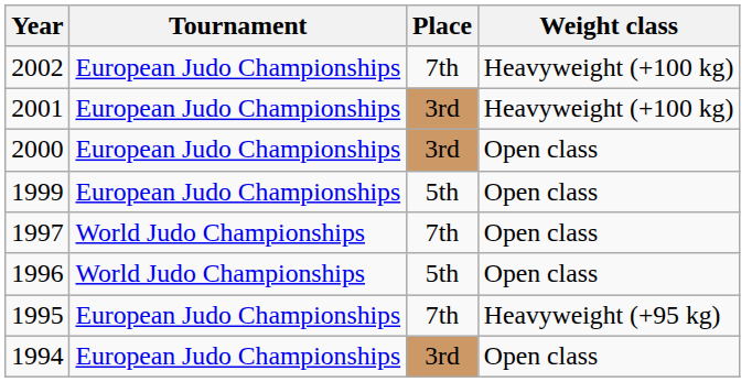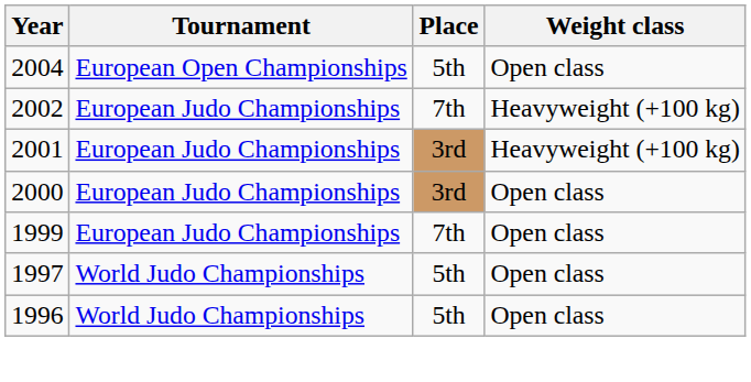+ row: 2004 | European Open Championships | 5th | Open class
1999 | Place: 5th -> 7th
1997 | Place: 7th -> 5th
- row: 1995 | European Judo Championships | 7th | Heavyweight (+95 kg)
- row: 1994 | European Judo Championships | 3rd | Open class
